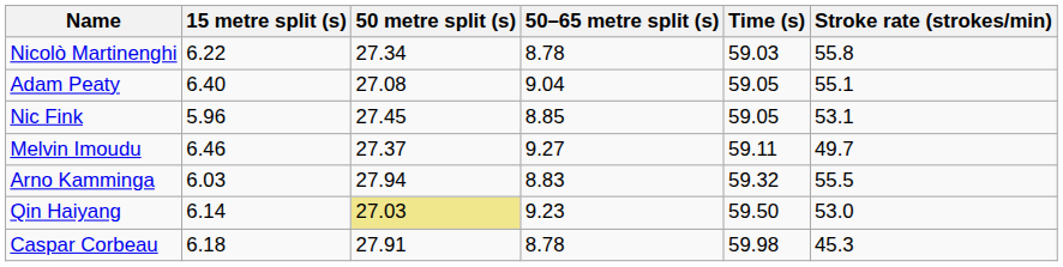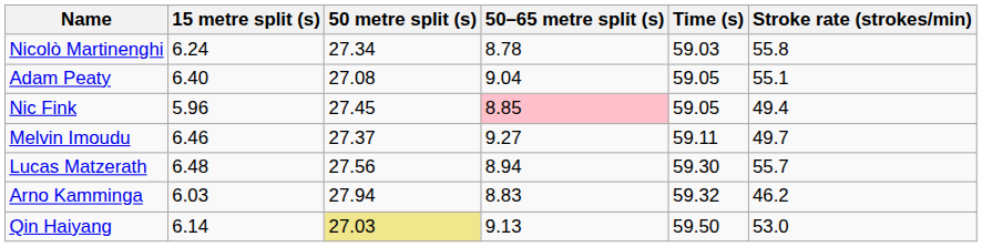Nicolò Martinenghi | 15 metre split (s): 6.22 -> 6.24
Nic Fink | 50–65 metre split (s): no background -> pink background
Nic Fink | Stroke rate (strokes/min): 53.1 -> 49.4
+ row: Lucas Matzerath | 6.48 | 27.56 | 8.94 | 59.30 | 55.7
Arno Kamminga | Stroke rate (strokes/min): 55.5 -> 46.2
Qin Haiyang | 50–65 metre split (s): 9.23 -> 9.13
- row: Caspar Corbeau | 6.18 | 27.91 | 8.78 | 59.98 | 45.3
